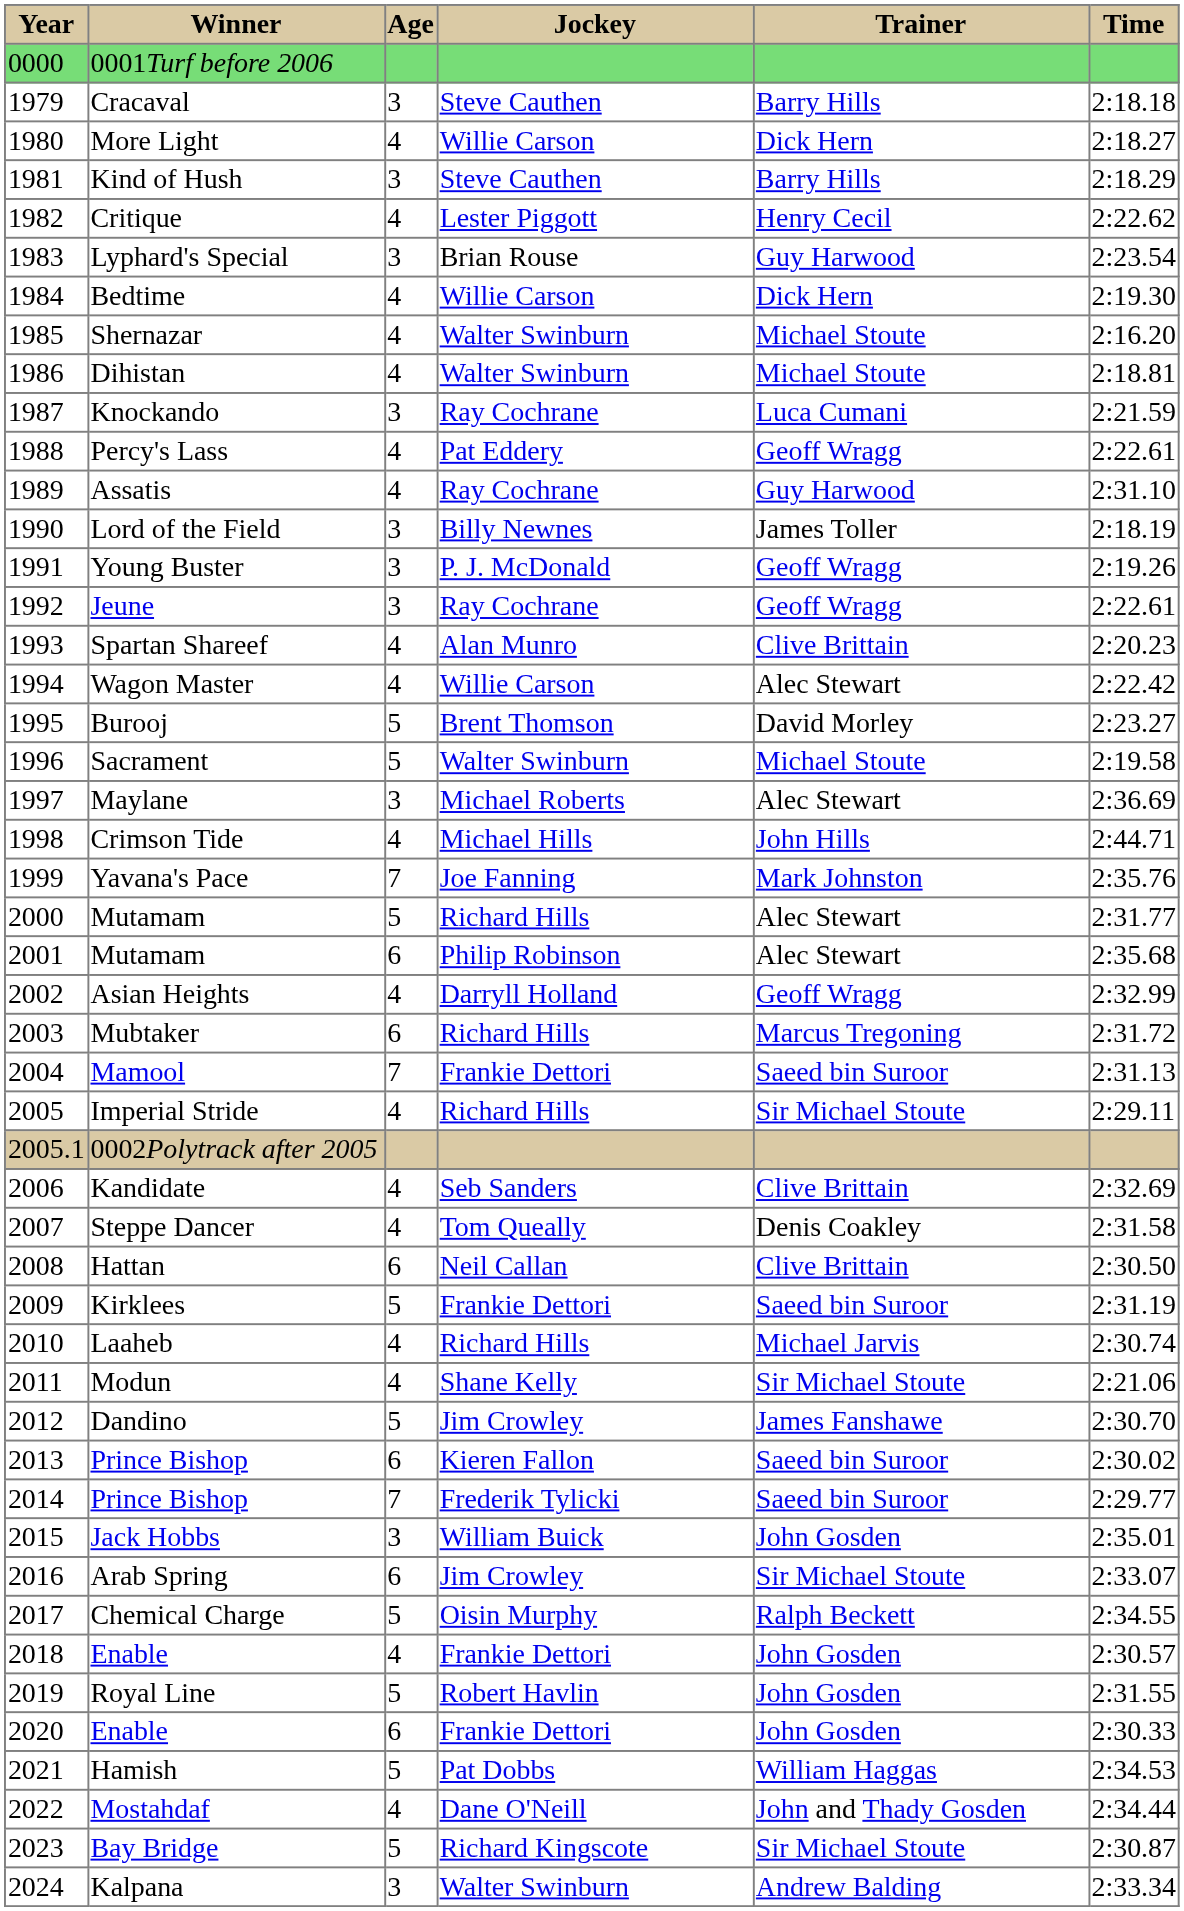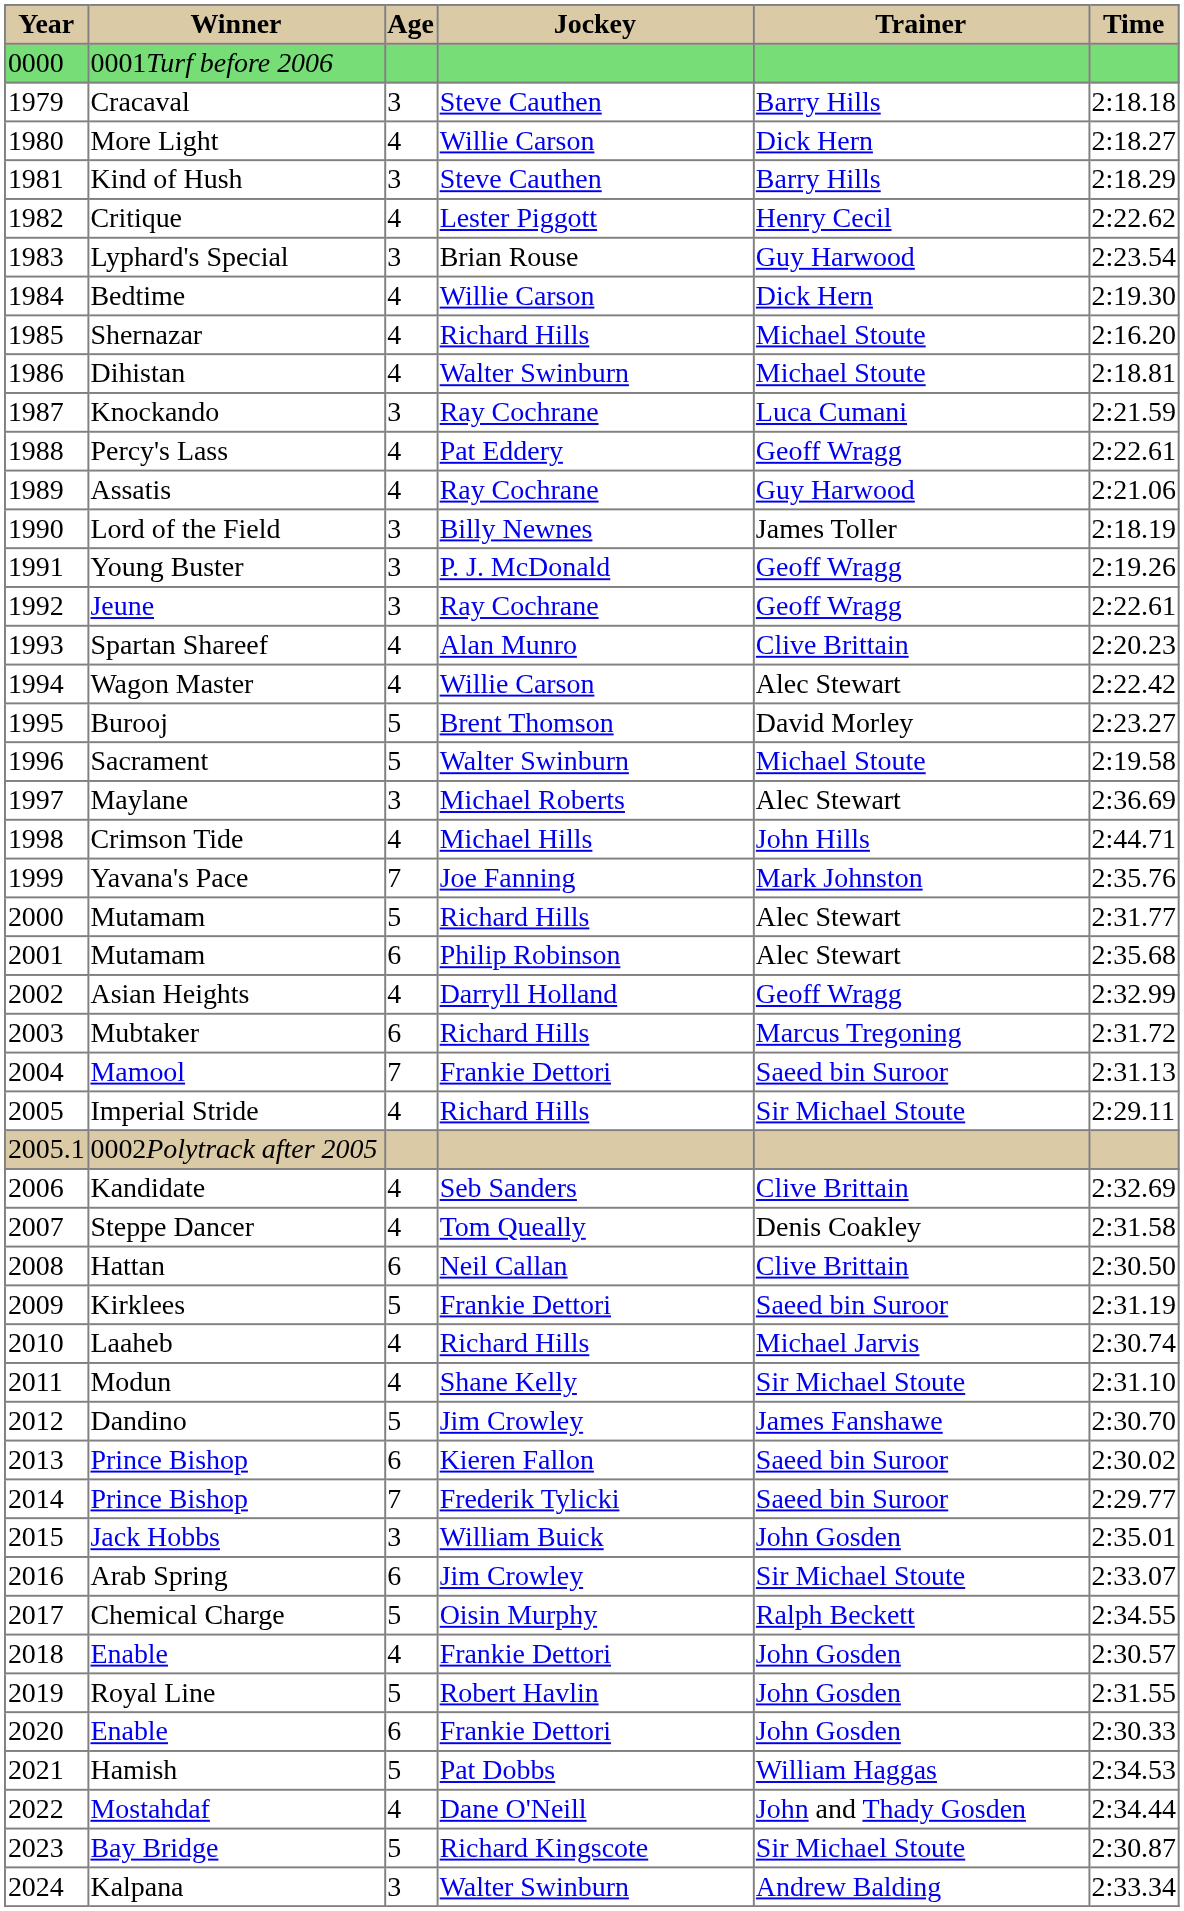Shernazar | Jockey: Walter Swinburn -> Richard Hills
Assatis | Time: 2:31.10 -> 2:21.06
Modun | Time: 2:21.06 -> 2:31.10
